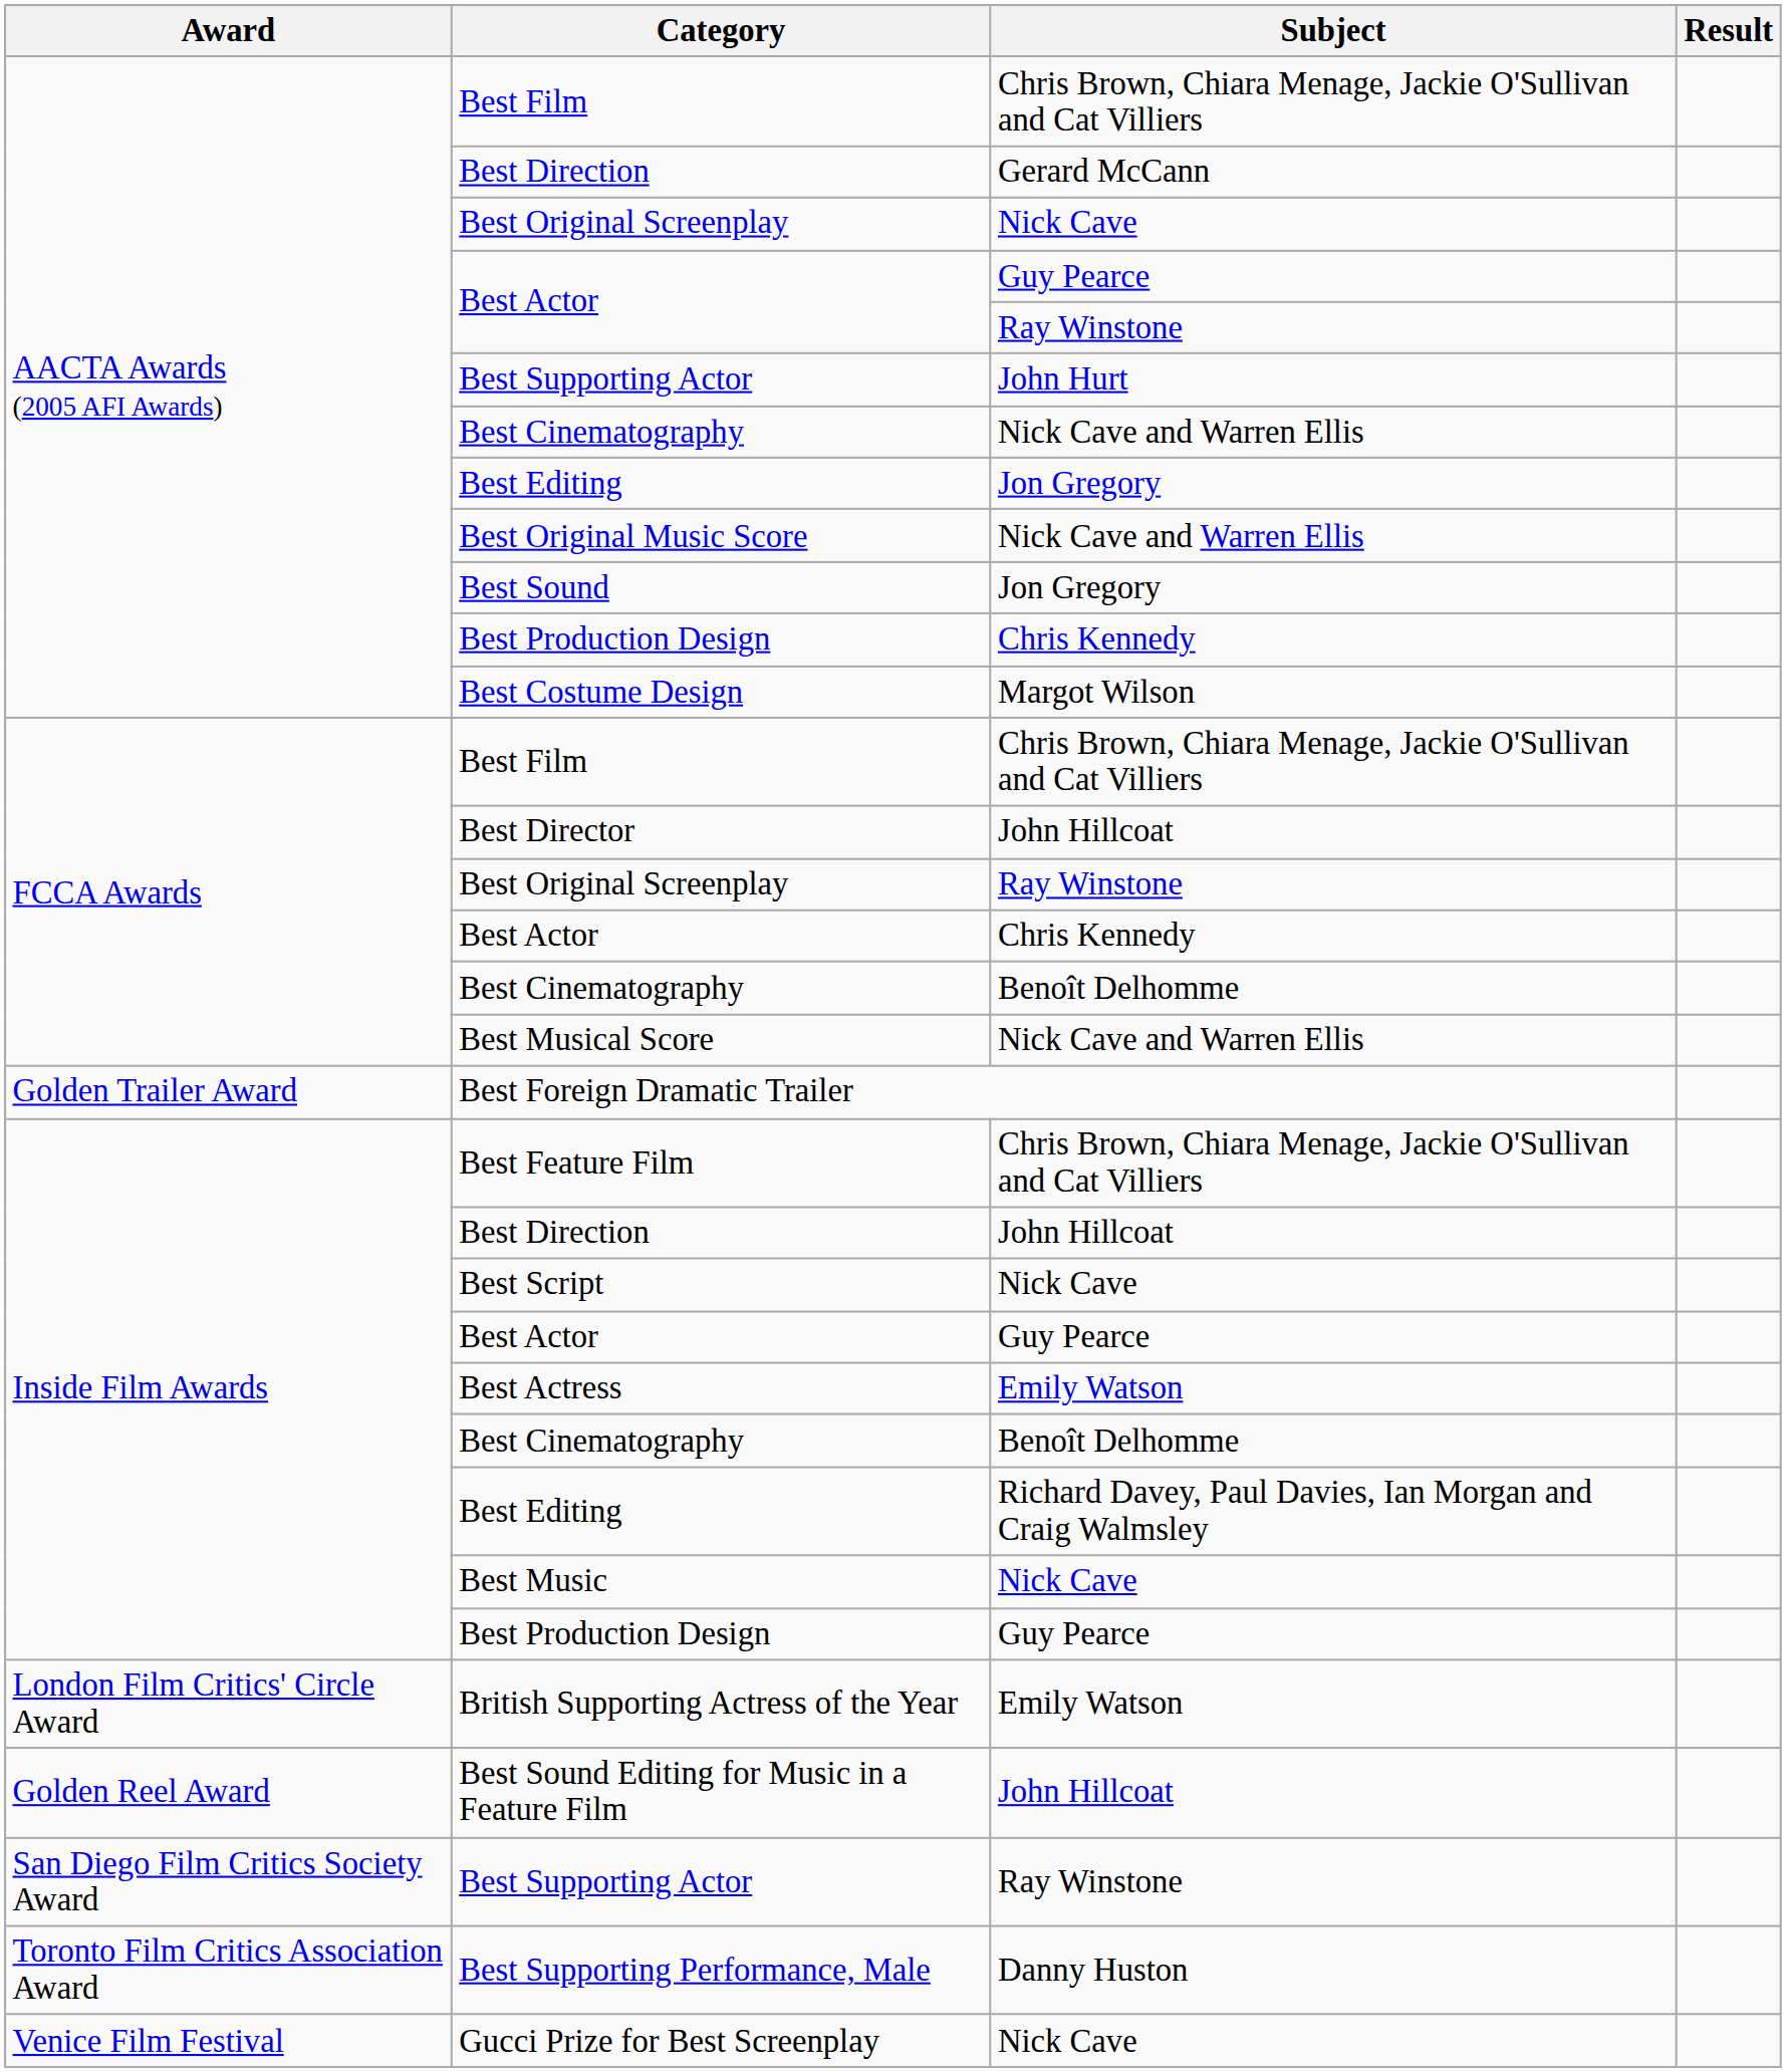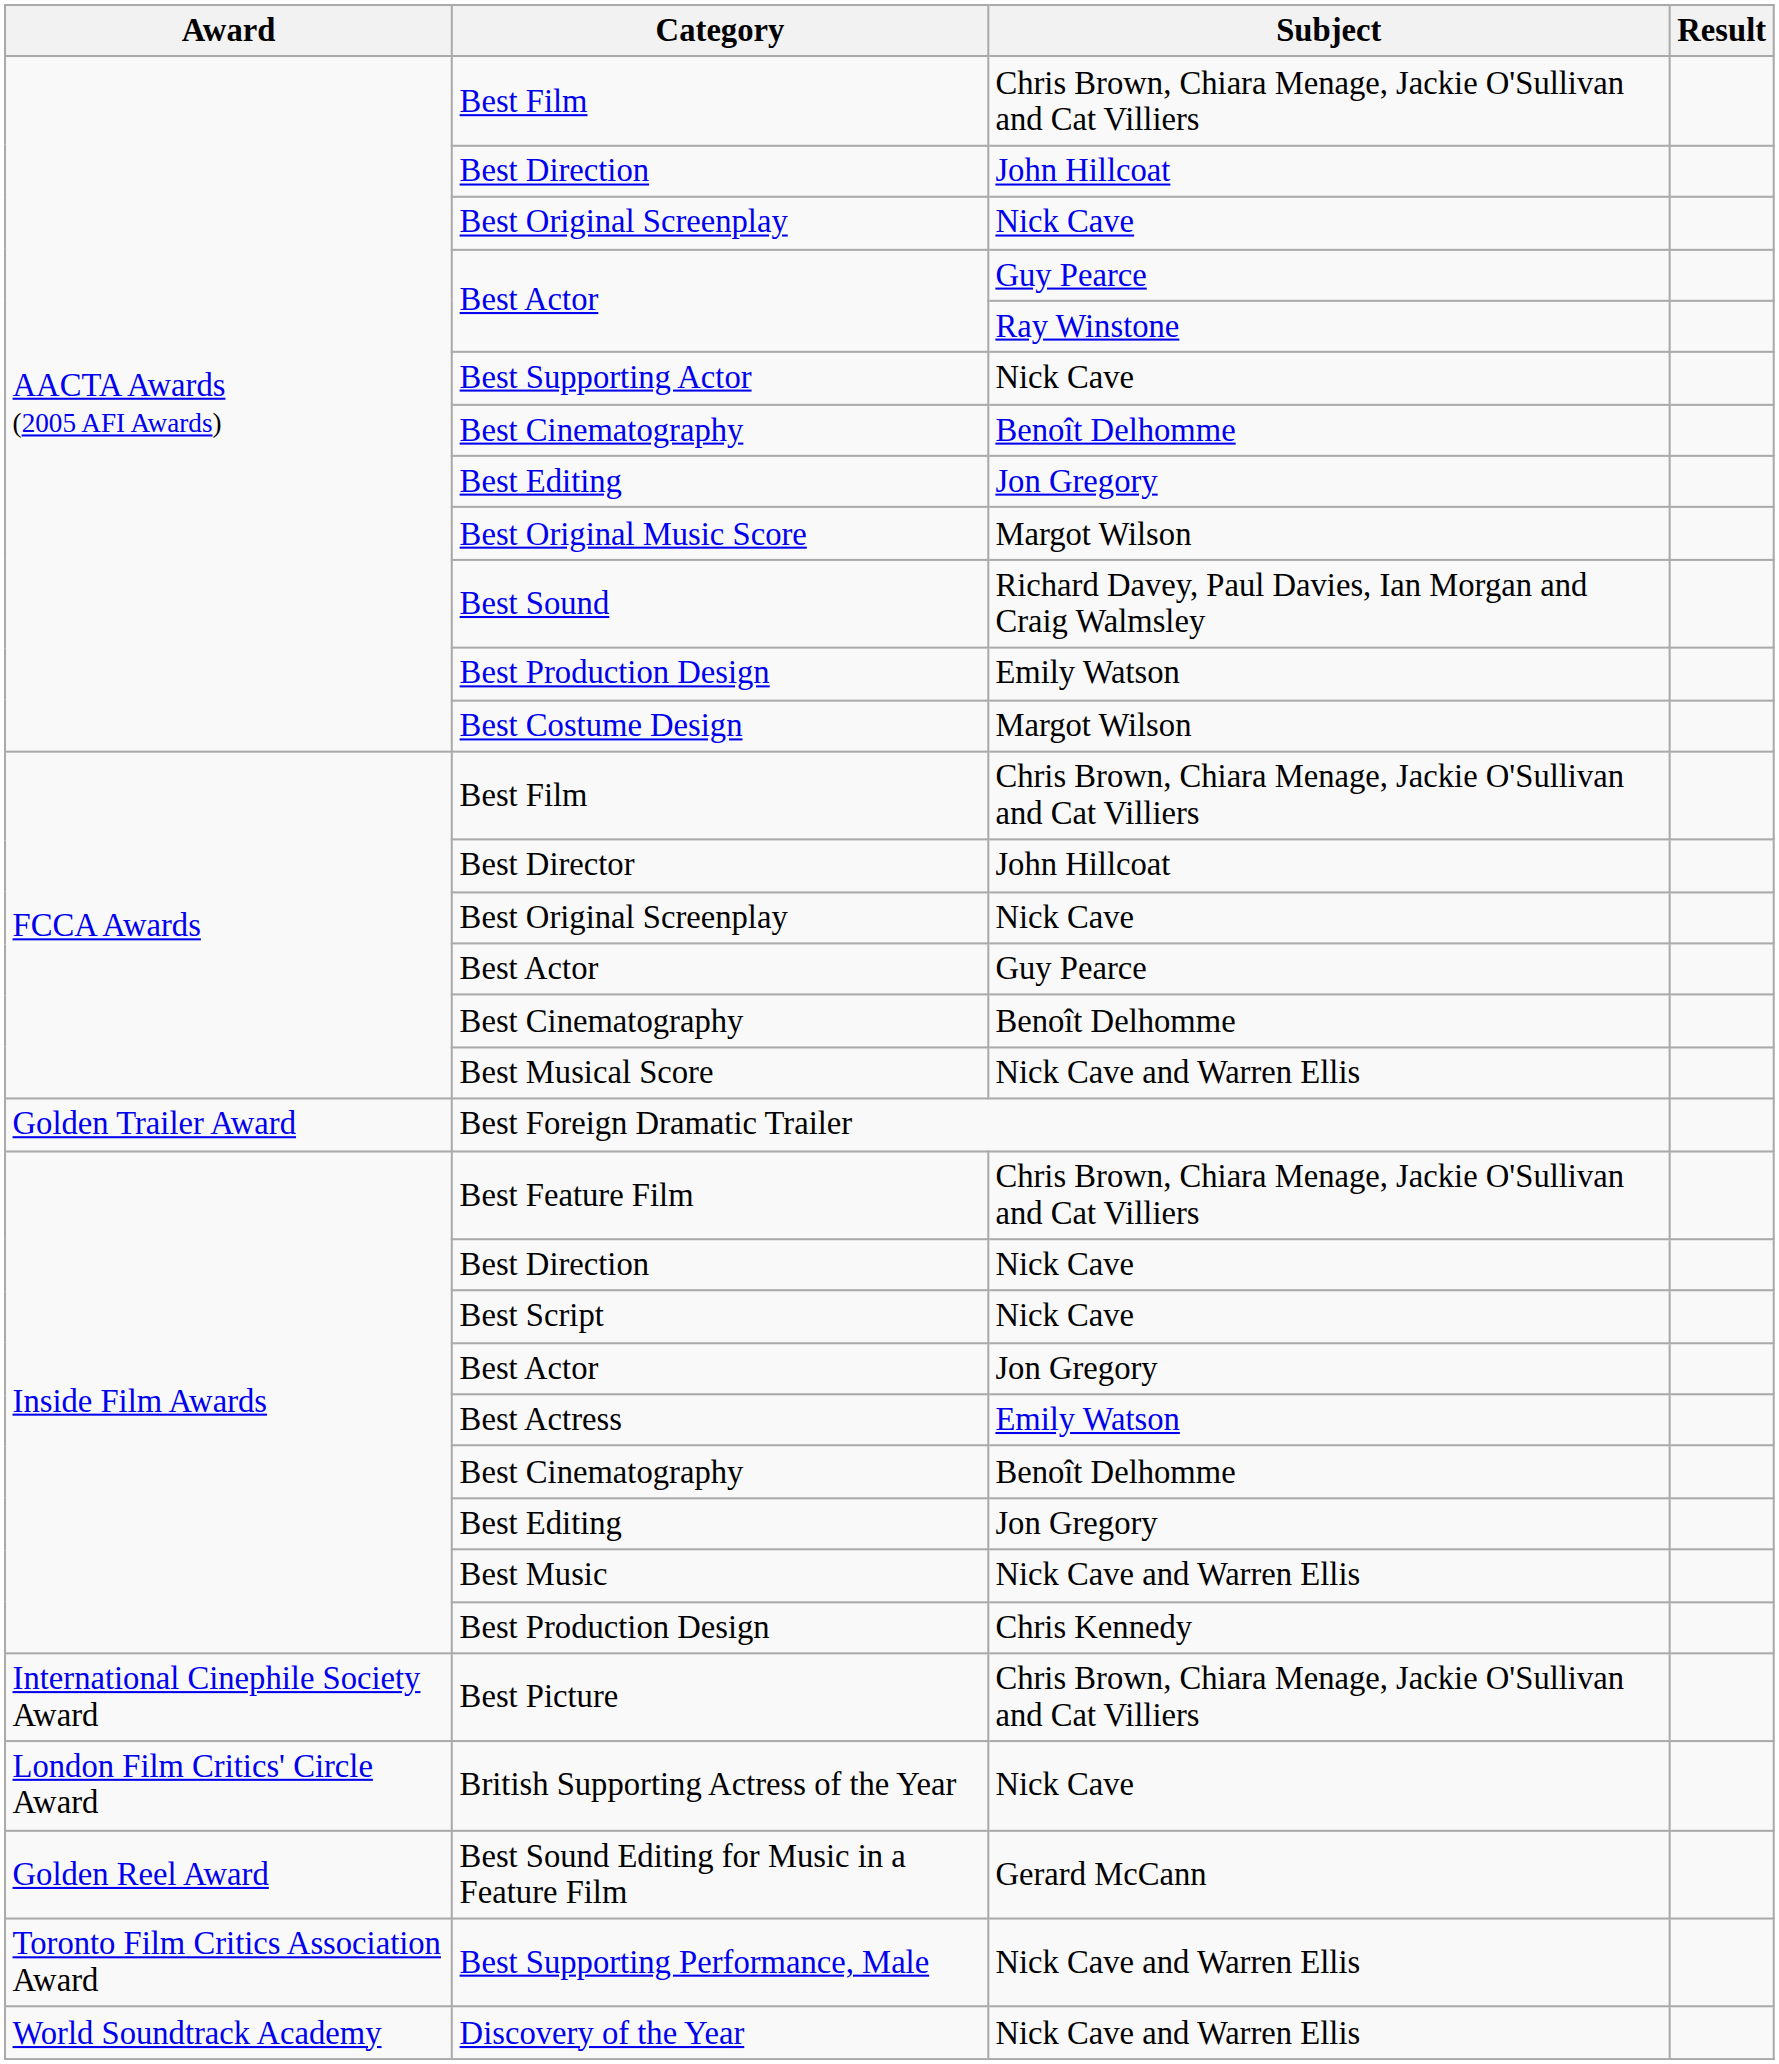AACTA Awards (2005 AFI Awards) / Best Direction | Subject: Gerard McCann -> John Hillcoat
AACTA Awards (2005 AFI Awards) / Best Supporting Actor | Subject: John Hurt -> Nick Cave
AACTA Awards (2005 AFI Awards) / Best Cinematography | Subject: Nick Cave and Warren Ellis -> Benoît Delhomme
Best Original Music Score | Subject: Nick Cave and Warren Ellis -> Margot Wilson
Best Sound | Subject: Jon Gregory -> Richard Davey, Paul Davies, Ian Morgan and Craig Walmsley
AACTA Awards (2005 AFI Awards) / Best Production Design | Subject: Chris Kennedy -> Emily Watson
FCCA Awards / Best Original Screenplay | Subject: Ray Winstone -> Nick Cave
FCCA Awards / Best Actor | Subject: Chris Kennedy -> Guy Pearce
Inside Film Awards / Best Direction | Subject: John Hillcoat -> Nick Cave
Inside Film Awards / Best Actor | Subject: Guy Pearce -> Jon Gregory
Inside Film Awards / Best Editing | Subject: Richard Davey, Paul Davies, Ian Morgan and Craig Walmsley -> Jon Gregory
Best Music | Subject: Nick Cave -> Nick Cave and Warren Ellis
Inside Film Awards / Best Production Design | Subject: Guy Pearce -> Chris Kennedy
+ row: International Cinephile Society Award | Best Picture | Chris Brown, Chiara Menage, Jackie O'Sullivan and Cat Villiers
British Supporting Actress of the Year | Subject: Emily Watson -> Nick Cave
Best Sound Editing for Music in a Feature Film | Subject: John Hillcoat -> Gerard McCann
- row: San Diego Film Critics Society Award | Best Supporting Actor | Ray Winstone
Best Supporting Performance, Male | Subject: Danny Huston -> Nick Cave and Warren Ellis
- row: Venice Film Festival | Gucci Prize for Best Screenplay | Nick Cave
+ row: World Soundtrack Academy | Discovery of the Year | Nick Cave and Warren Ellis
